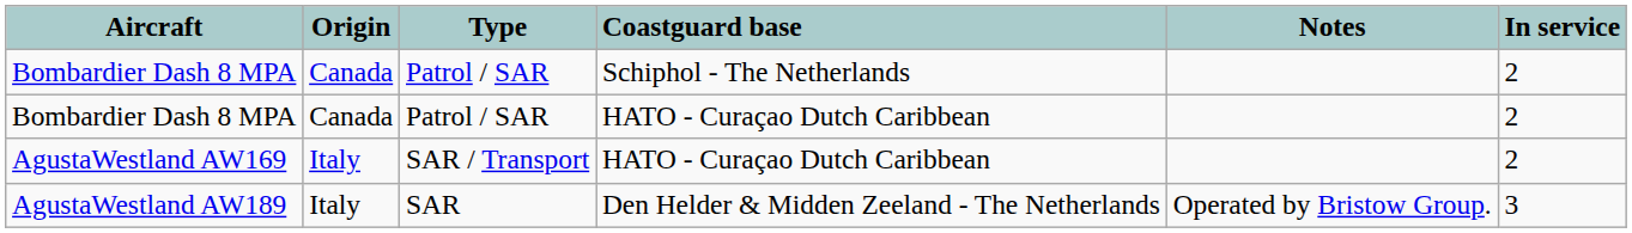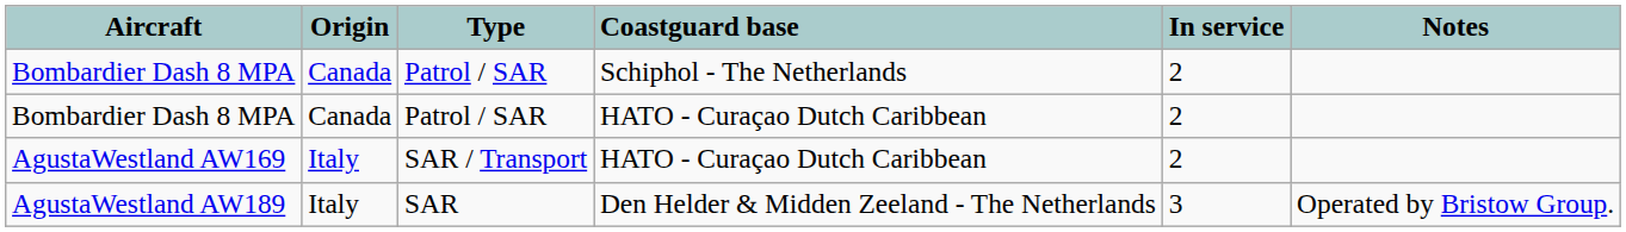columns swapped: In service <-> Notes
